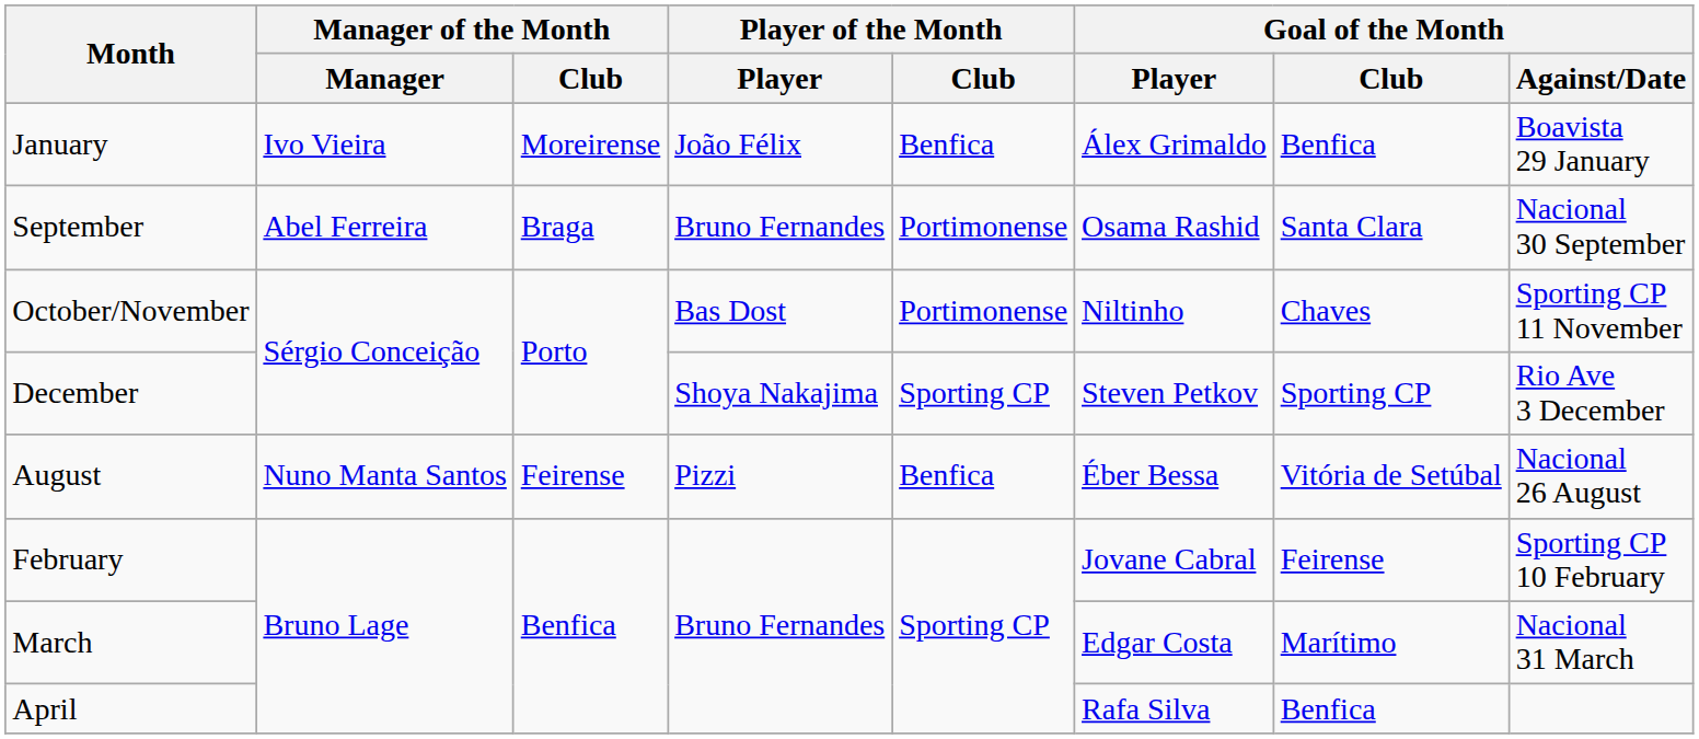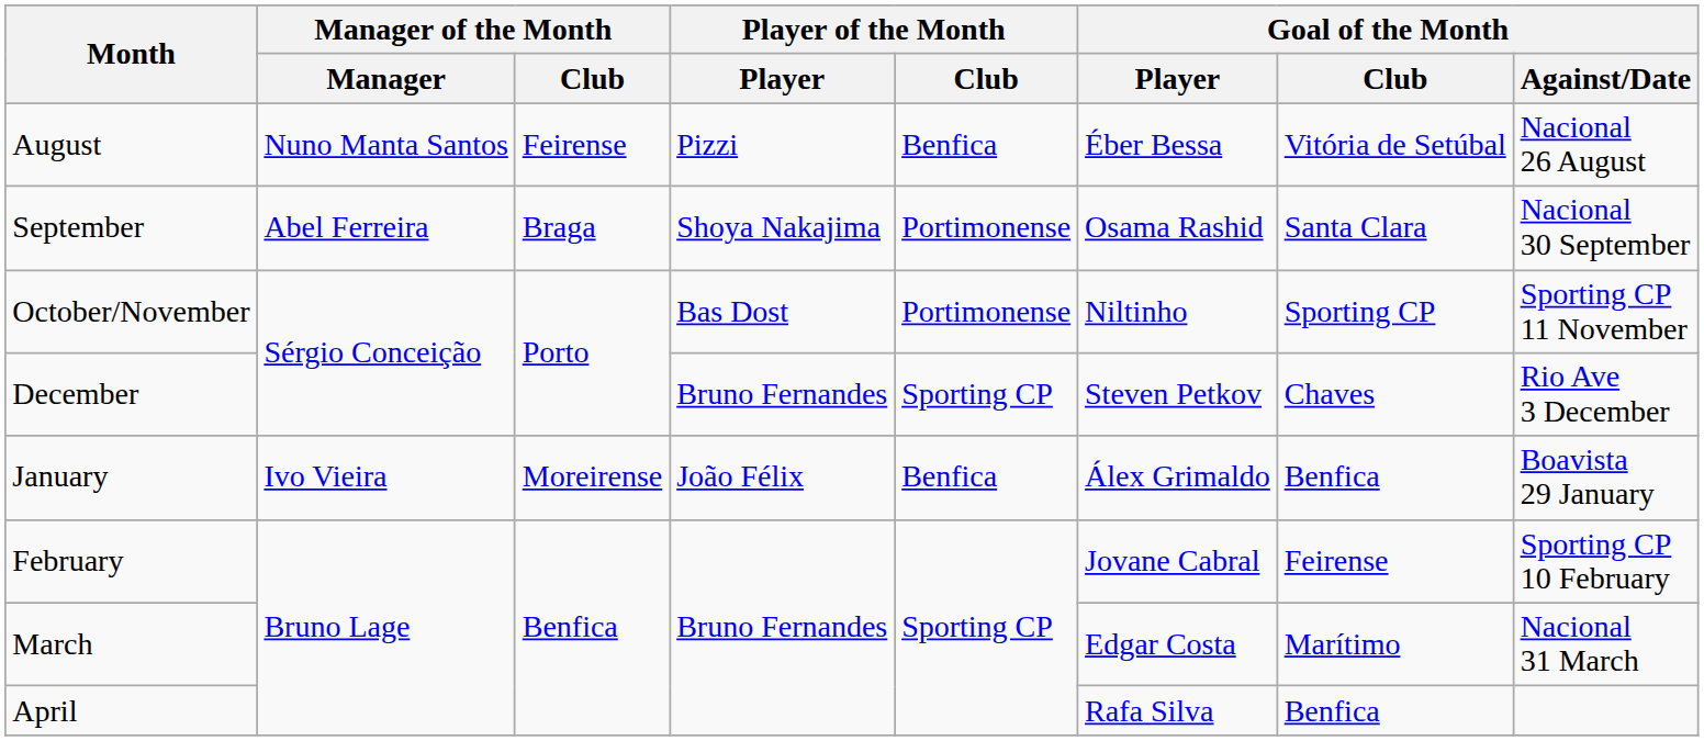rows swapped: August <-> January
September | Player of the Month / Player: Bruno Fernandes -> Shoya Nakajima
October/November | Goal of the Month / Club: Chaves -> Sporting CP
December | Player of the Month / Player: Shoya Nakajima -> Bruno Fernandes
December | Goal of the Month / Club: Sporting CP -> Chaves
